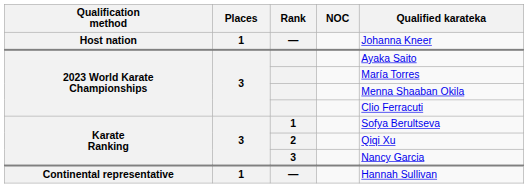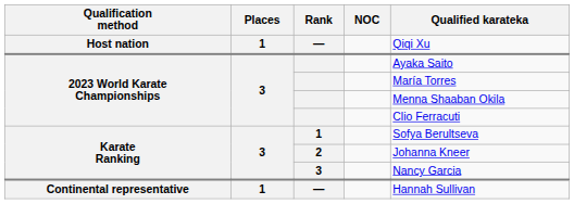Host nation / — | Qualified karateka: Johanna Kneer -> Qiqi Xu
2 | Qualified karateka: Qiqi Xu -> Johanna Kneer
